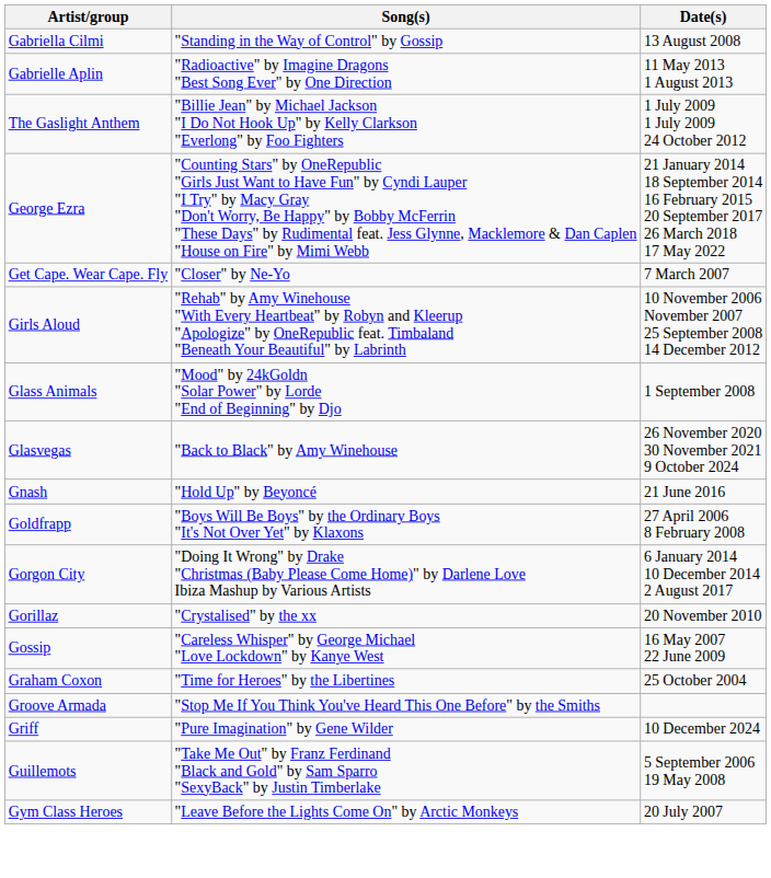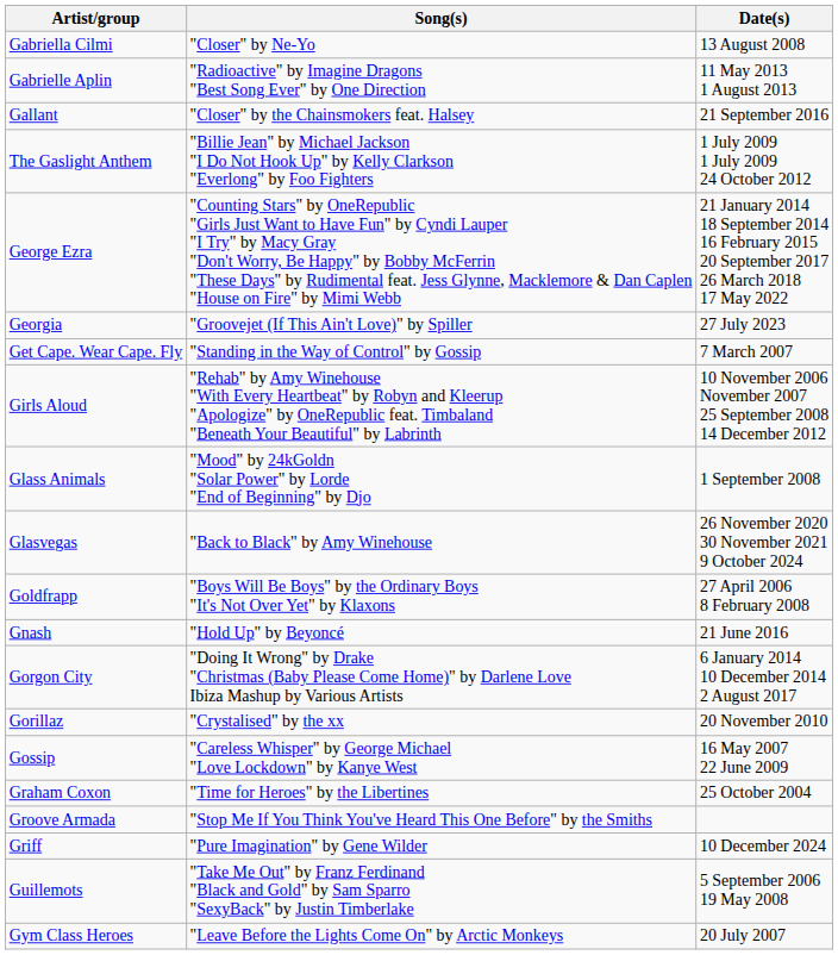Gabriella Cilmi | Song(s): "Standing in the Way of Control" by Gossip -> "Closer" by Ne-Yo
+ row: Gallant | "Closer" by the Chainsmokers feat. Halsey | 21 September 2016
+ row: Georgia | "Groovejet (If This Ain't Love)" by Spiller | 27 July 2023
Get Cape. Wear Cape. Fly | Song(s): "Closer" by Ne-Yo -> "Standing in the Way of Control" by Gossip
rows swapped: Gnash <-> Goldfrapp
